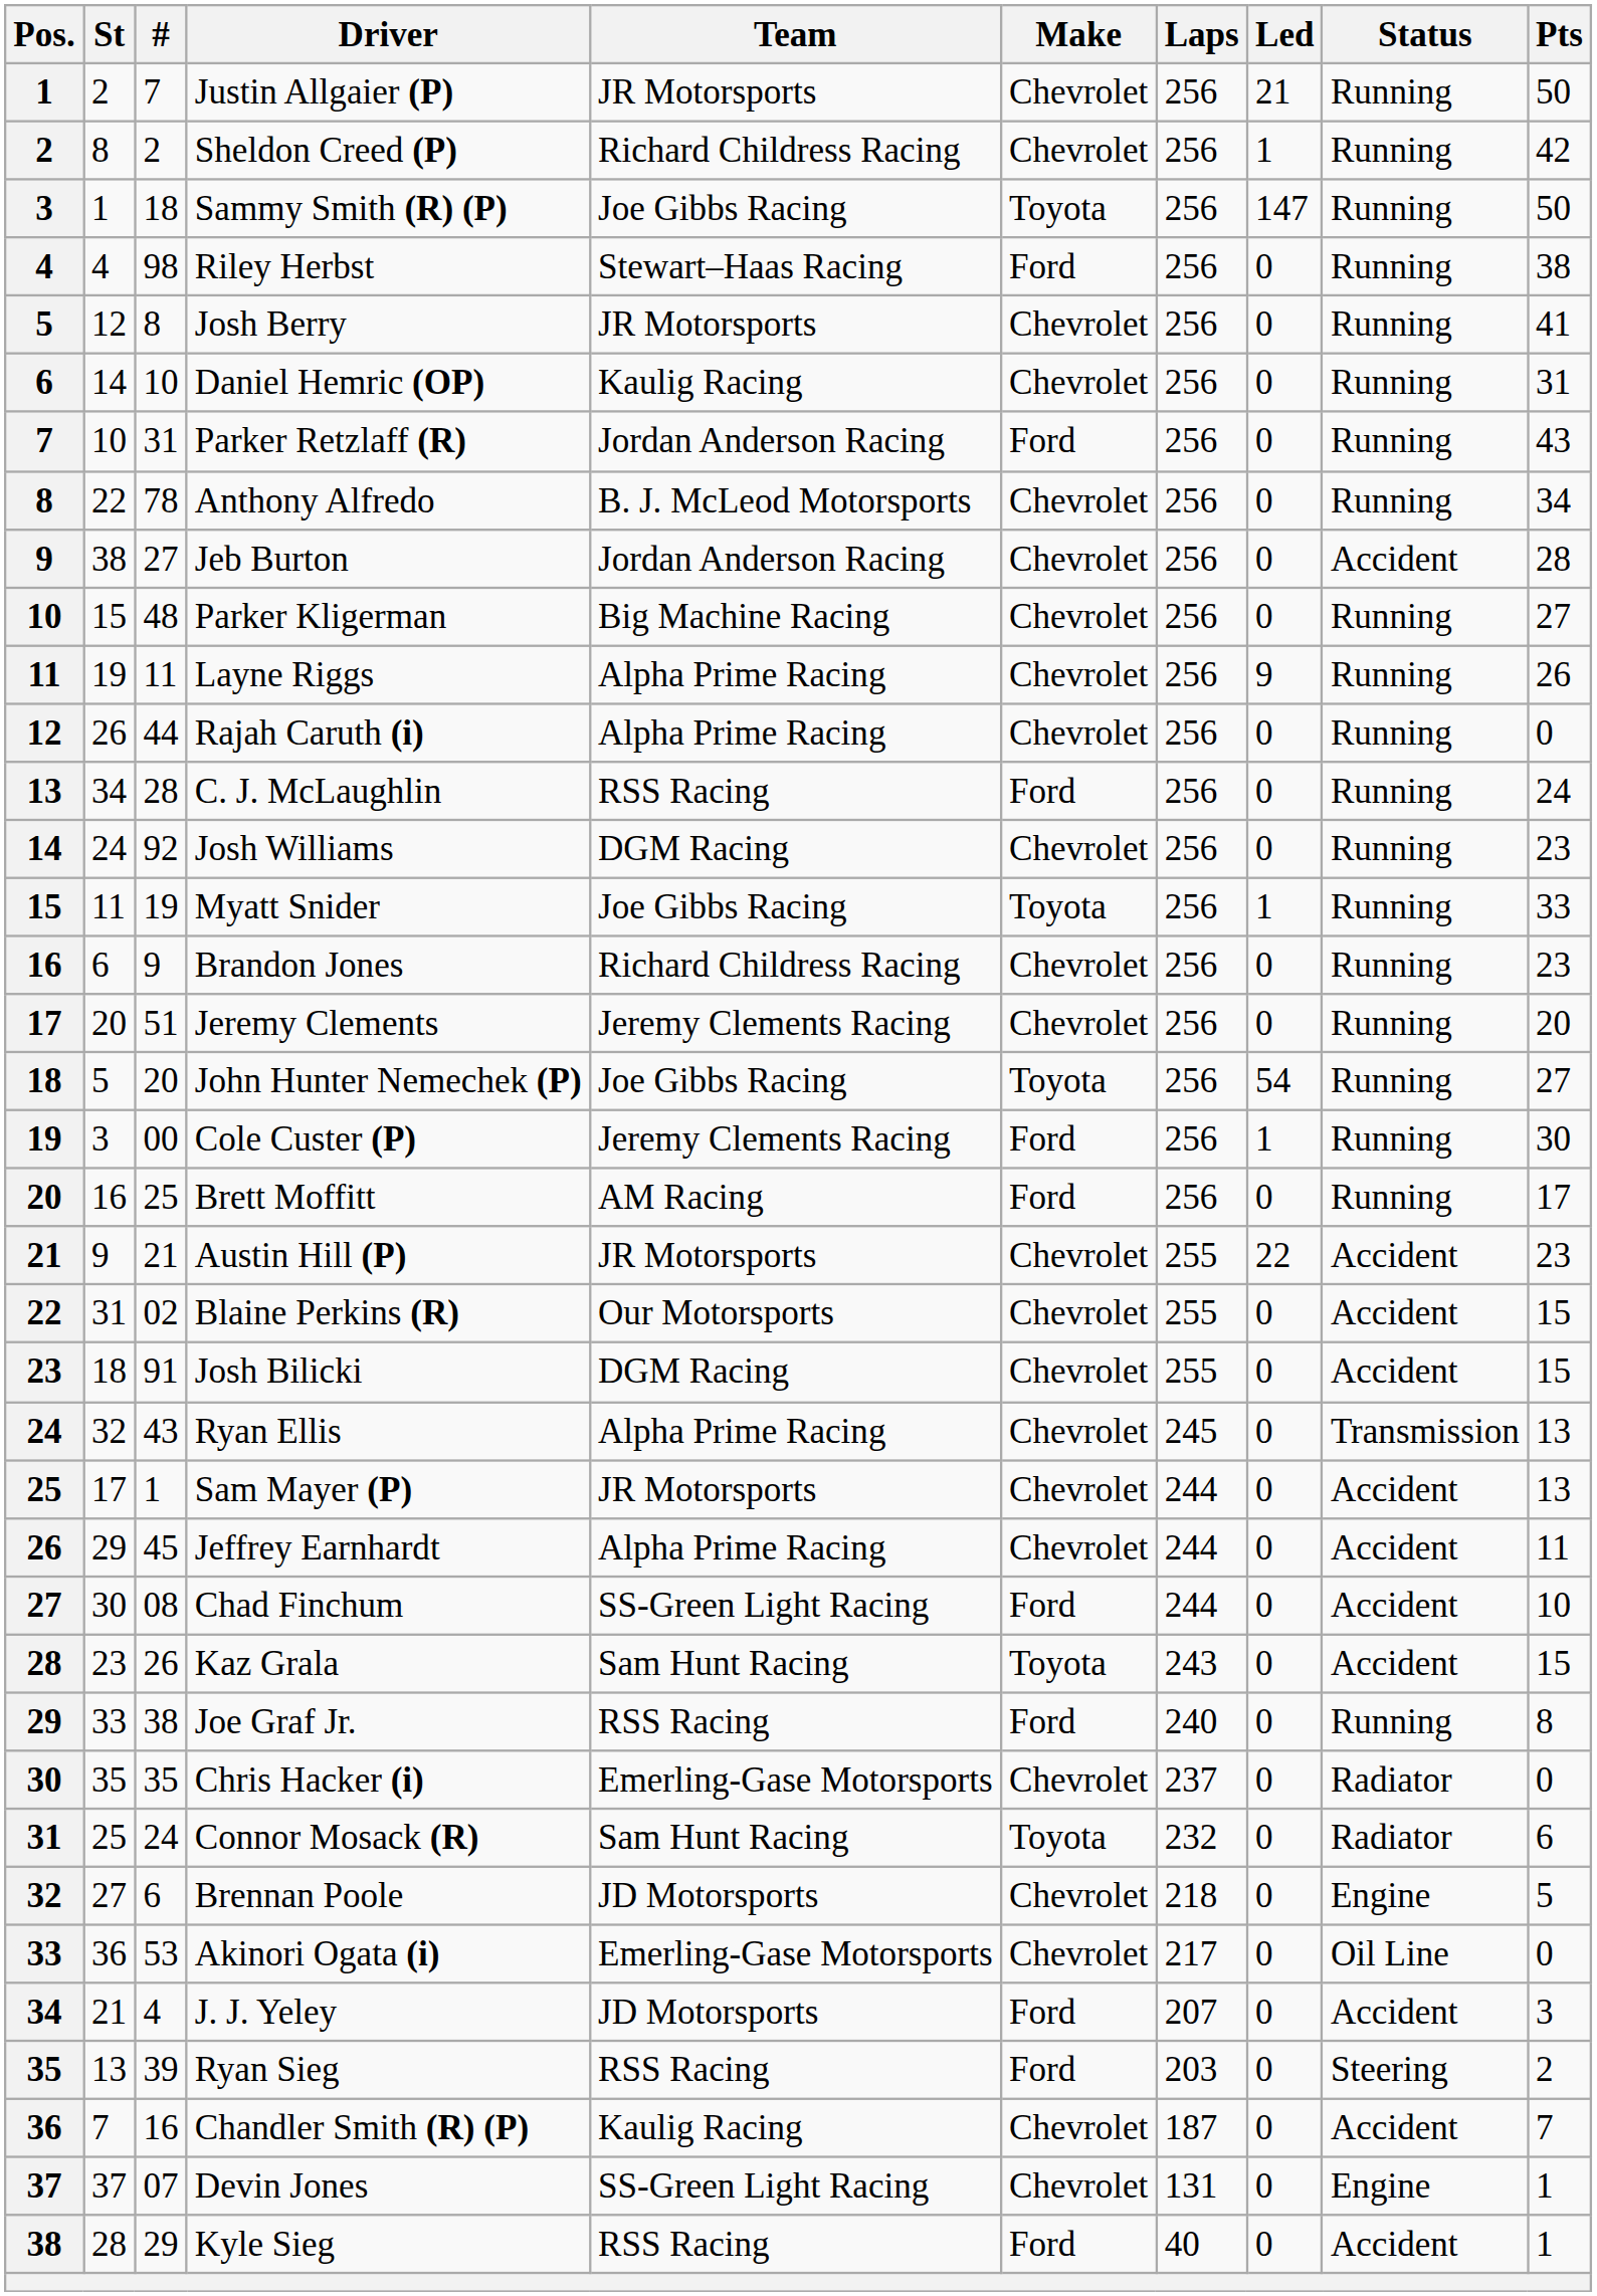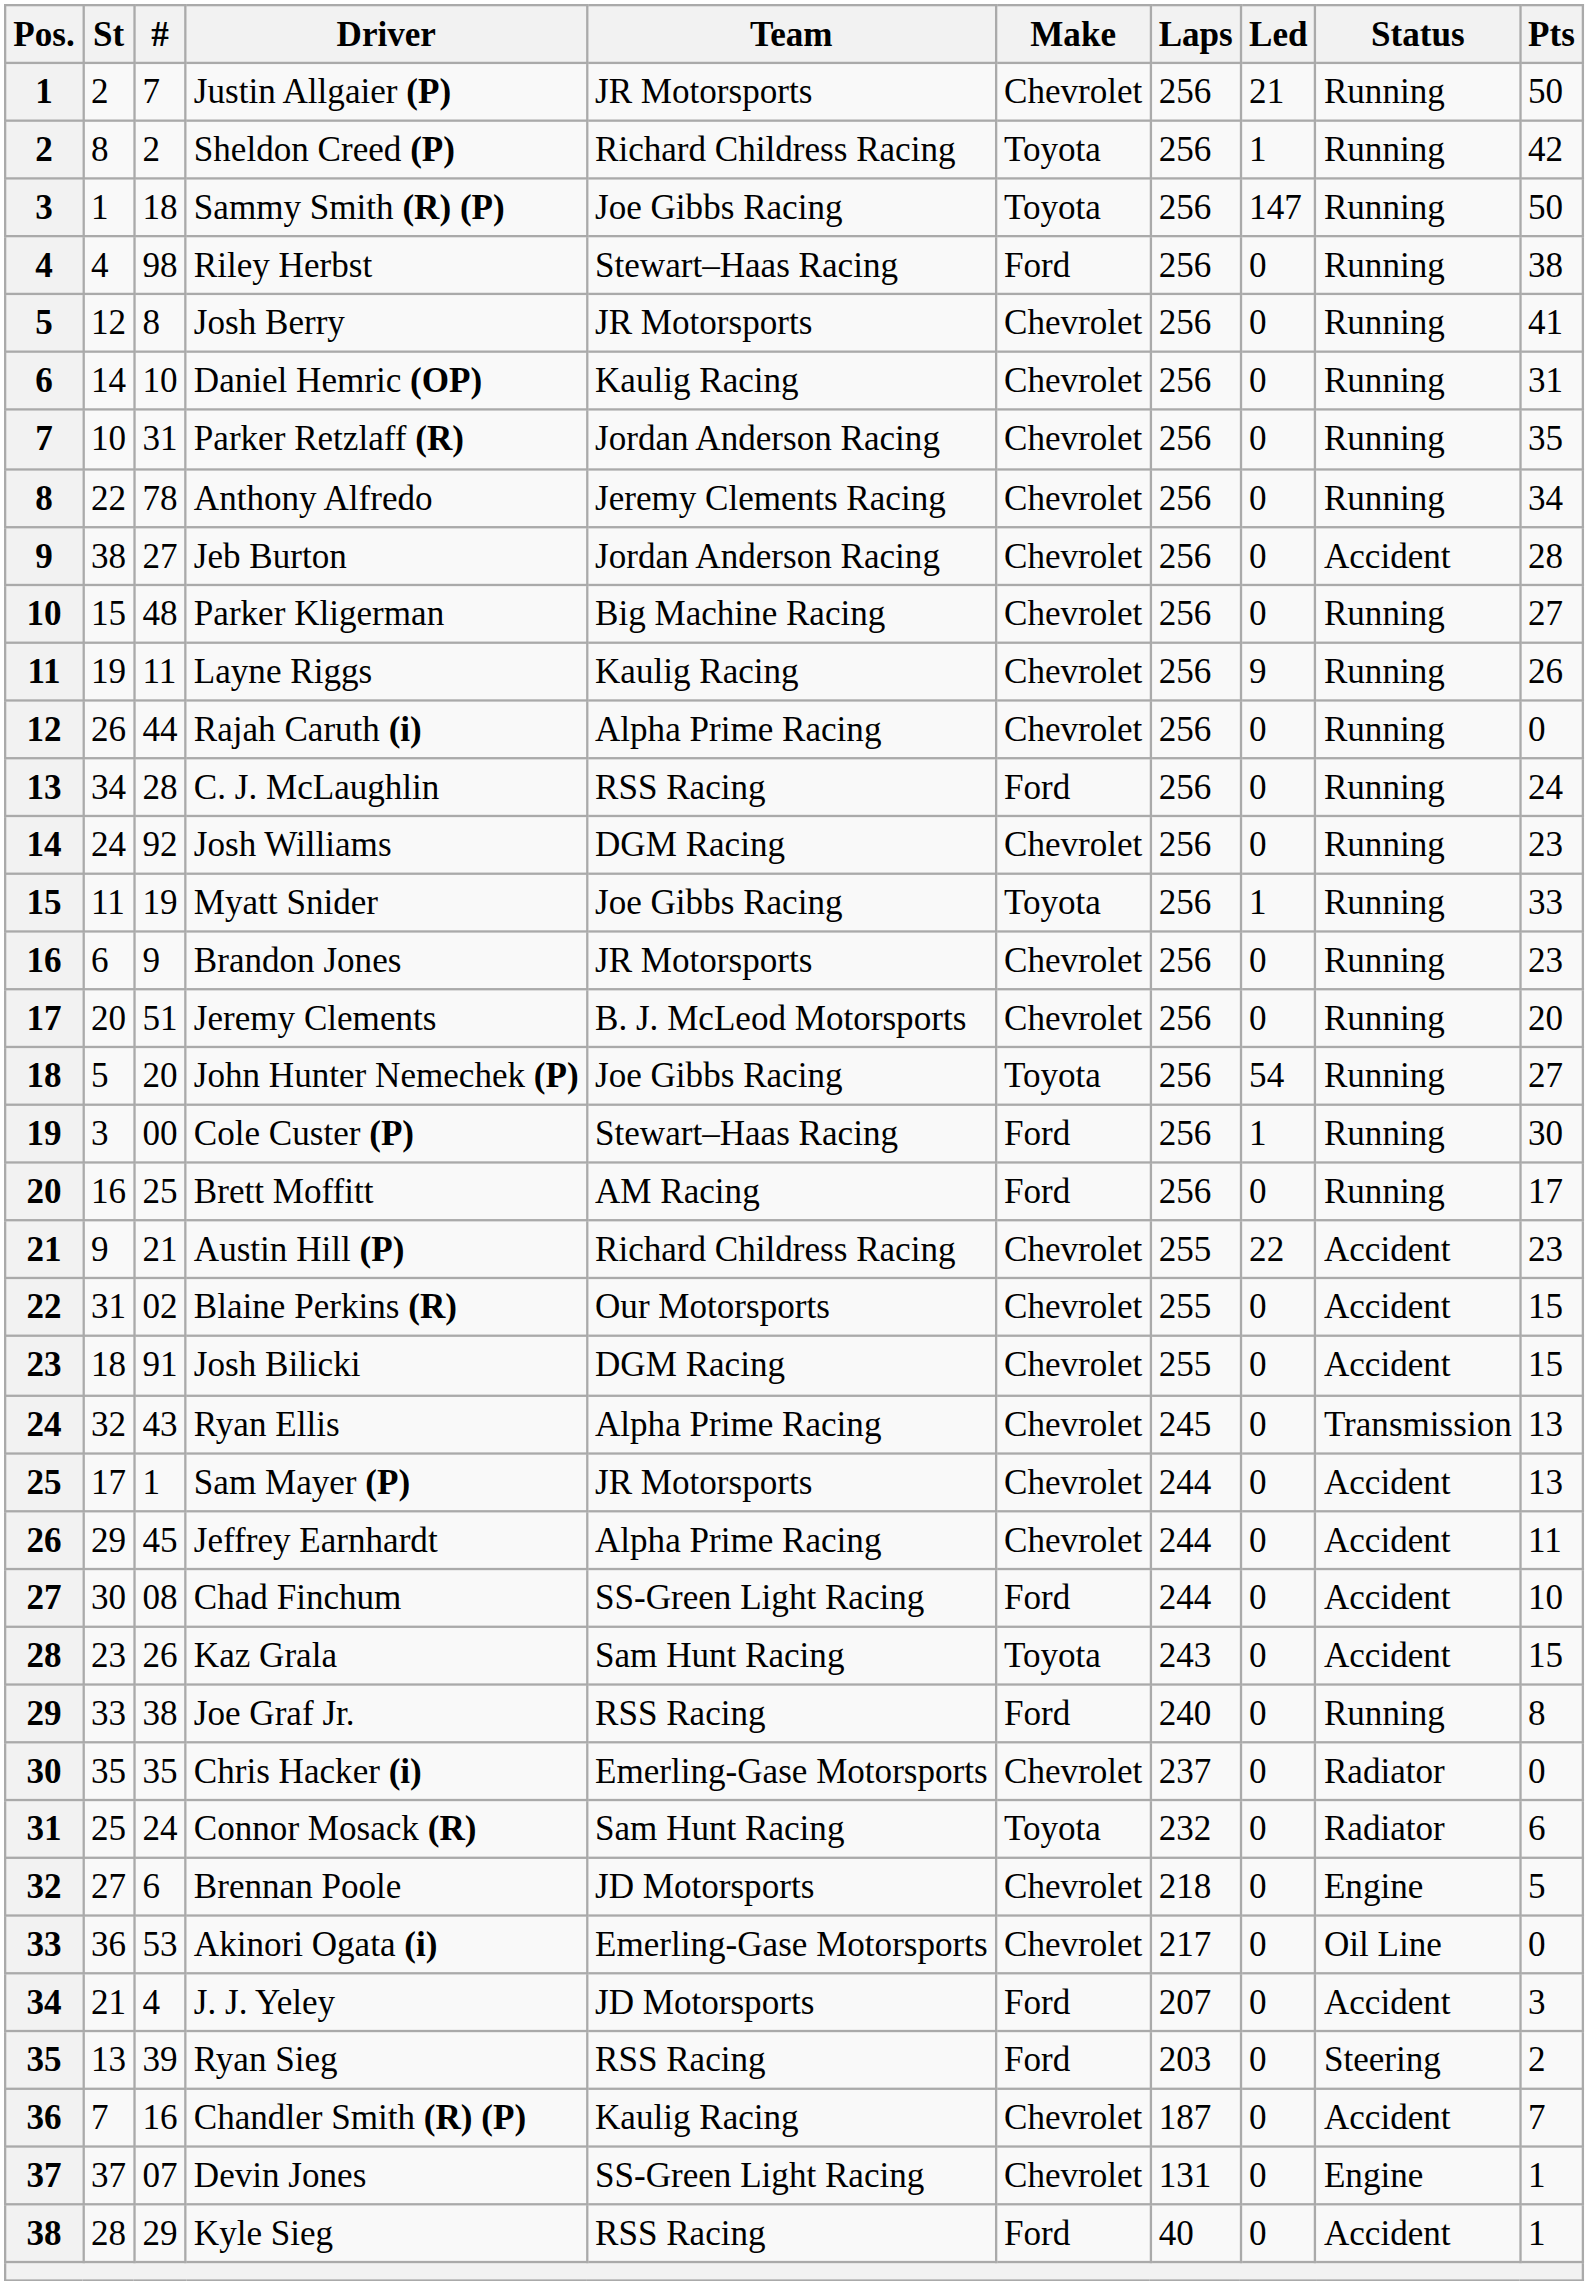Sheldon Creed (P) | Make: Chevrolet -> Toyota
Parker Retzlaff (R) | Make: Ford -> Chevrolet
Parker Retzlaff (R) | Pts: 43 -> 35
Anthony Alfredo | Team: B. J. McLeod Motorsports -> Jeremy Clements Racing
Layne Riggs | Team: Alpha Prime Racing -> Kaulig Racing
Brandon Jones | Team: Richard Childress Racing -> JR Motorsports
Jeremy Clements | Team: Jeremy Clements Racing -> B. J. McLeod Motorsports
Cole Custer (P) | Team: Jeremy Clements Racing -> Stewart–Haas Racing
Austin Hill (P) | Team: JR Motorsports -> Richard Childress Racing
